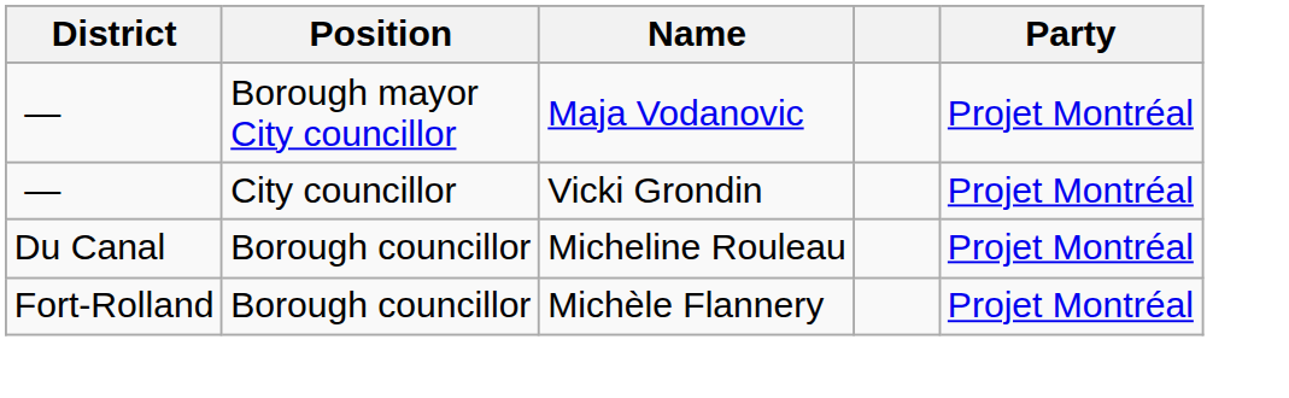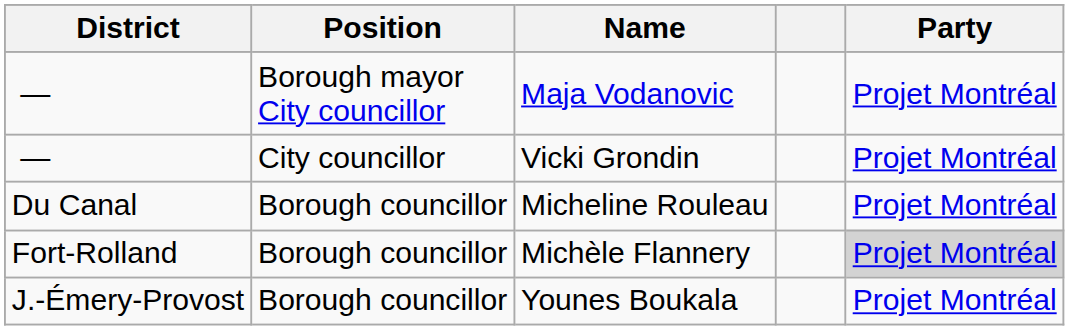Michèle Flannery | Party: no background -> lightgrey background
+ row: J.-Émery-Provost | Borough councillor | Younes Boukala | Projet Montréal
